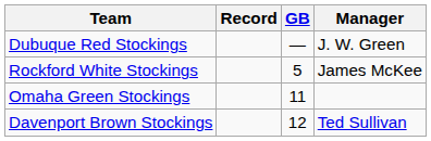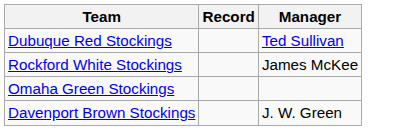- column: GB | — | 5 | 11 | 12
Dubuque Red Stockings | Manager: J. W. Green -> Ted Sullivan
Davenport Brown Stockings | Manager: Ted Sullivan -> J. W. Green
